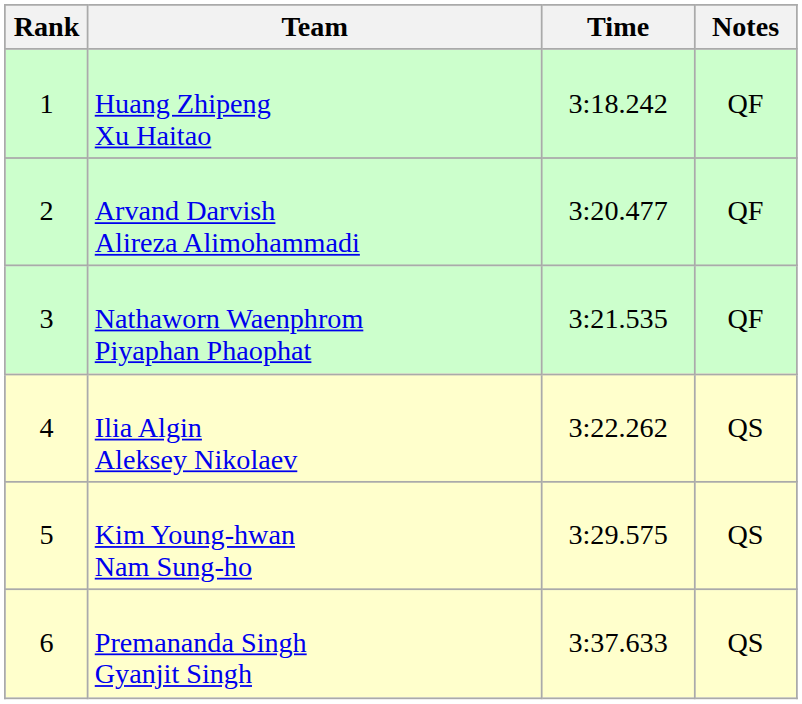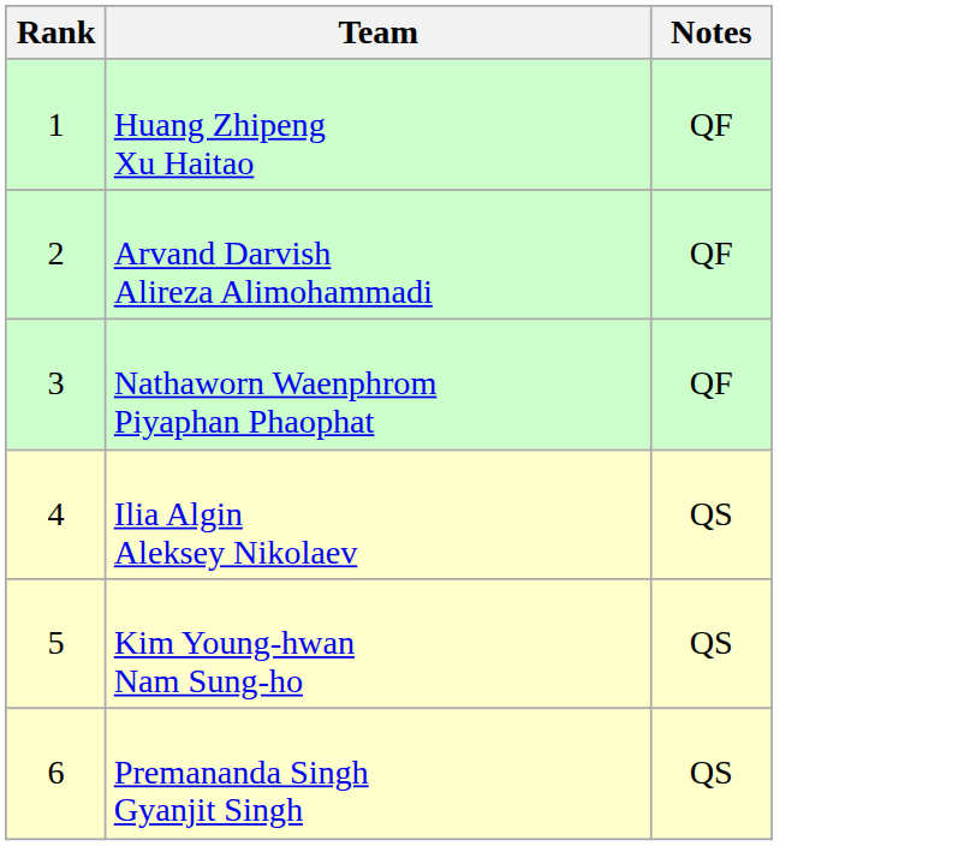- column: Time | 3:18.242 | 3:20.477 | 3:21.535 | 3:22.262 | 3:29.575 | 3:37.633
